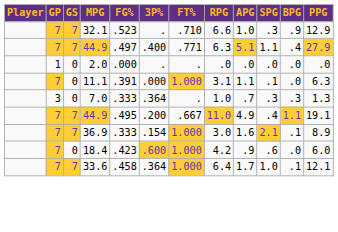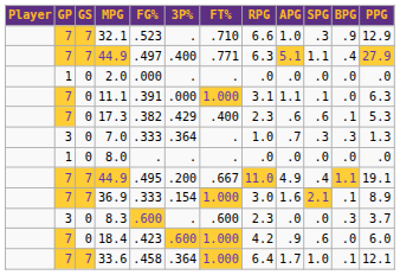+ row: 7 | 0 | 17.3 | .382 | .429 | .400 | 2.3 | .6 | .6 | .1 | 5.3
+ row: 1 | 0 | 8.0 | . | . | . | .0 | .0 | .0 | .0 | .0
+ row: 3 | 0 | 8.3 | .600 | . | .600 | 2.3 | .0 | .0 | .3 | 3.7
